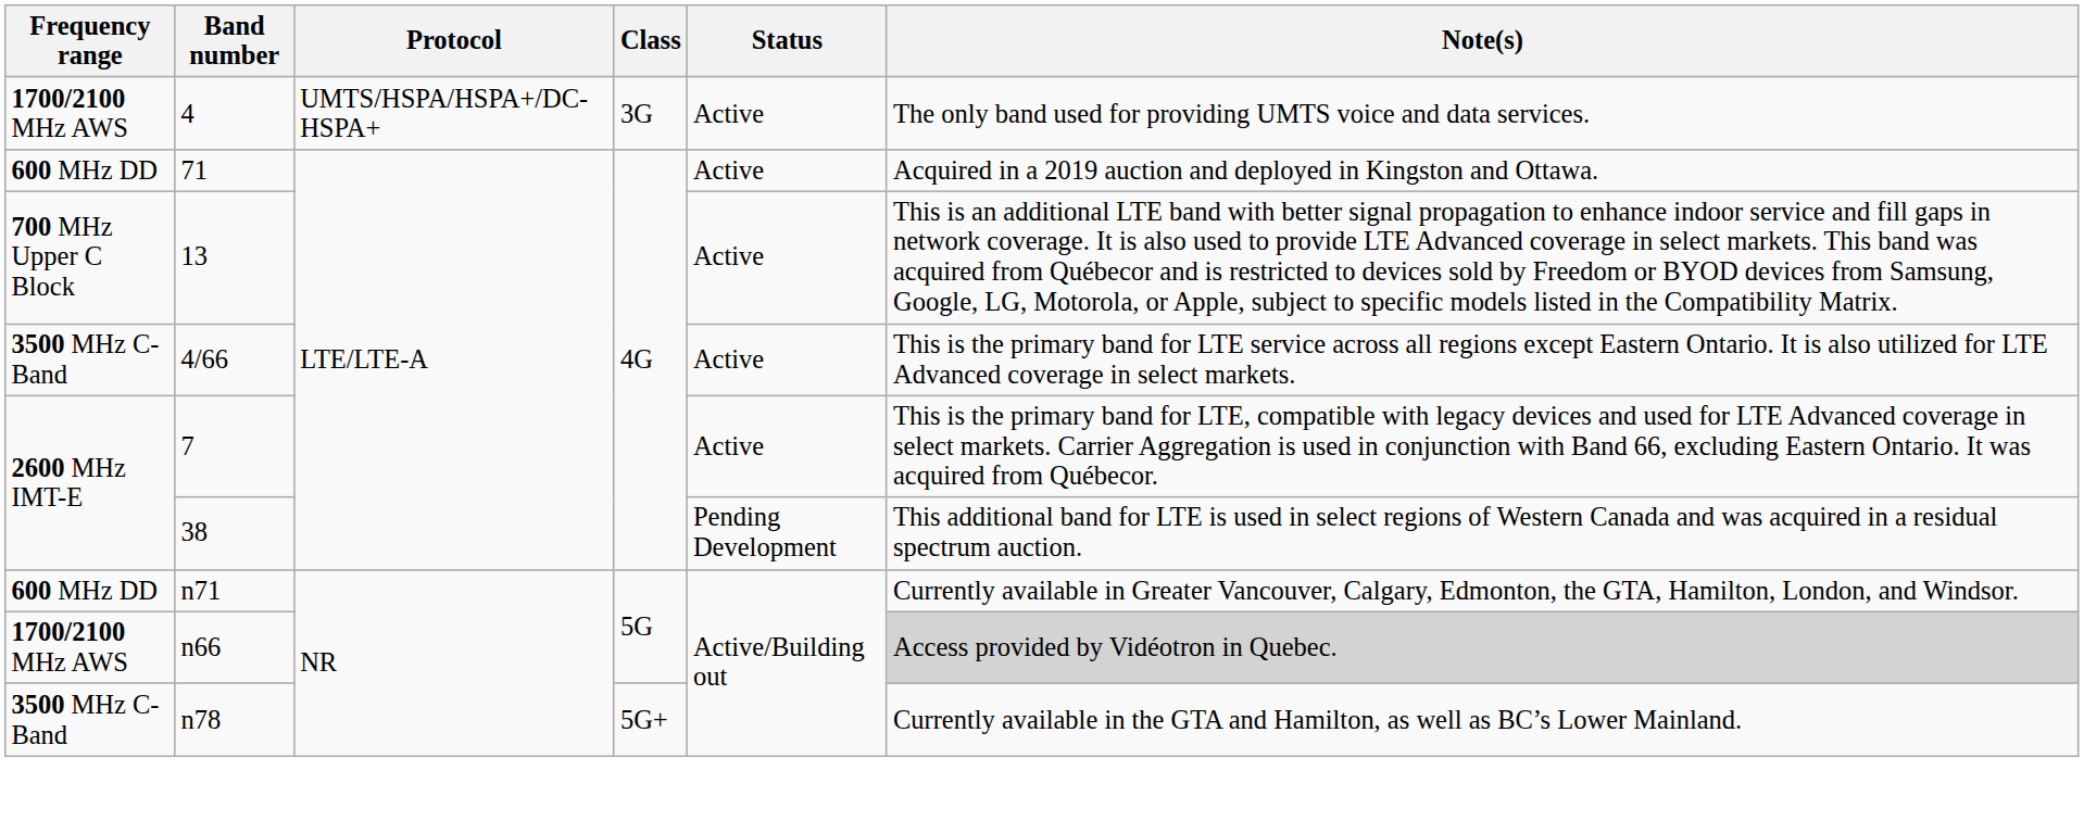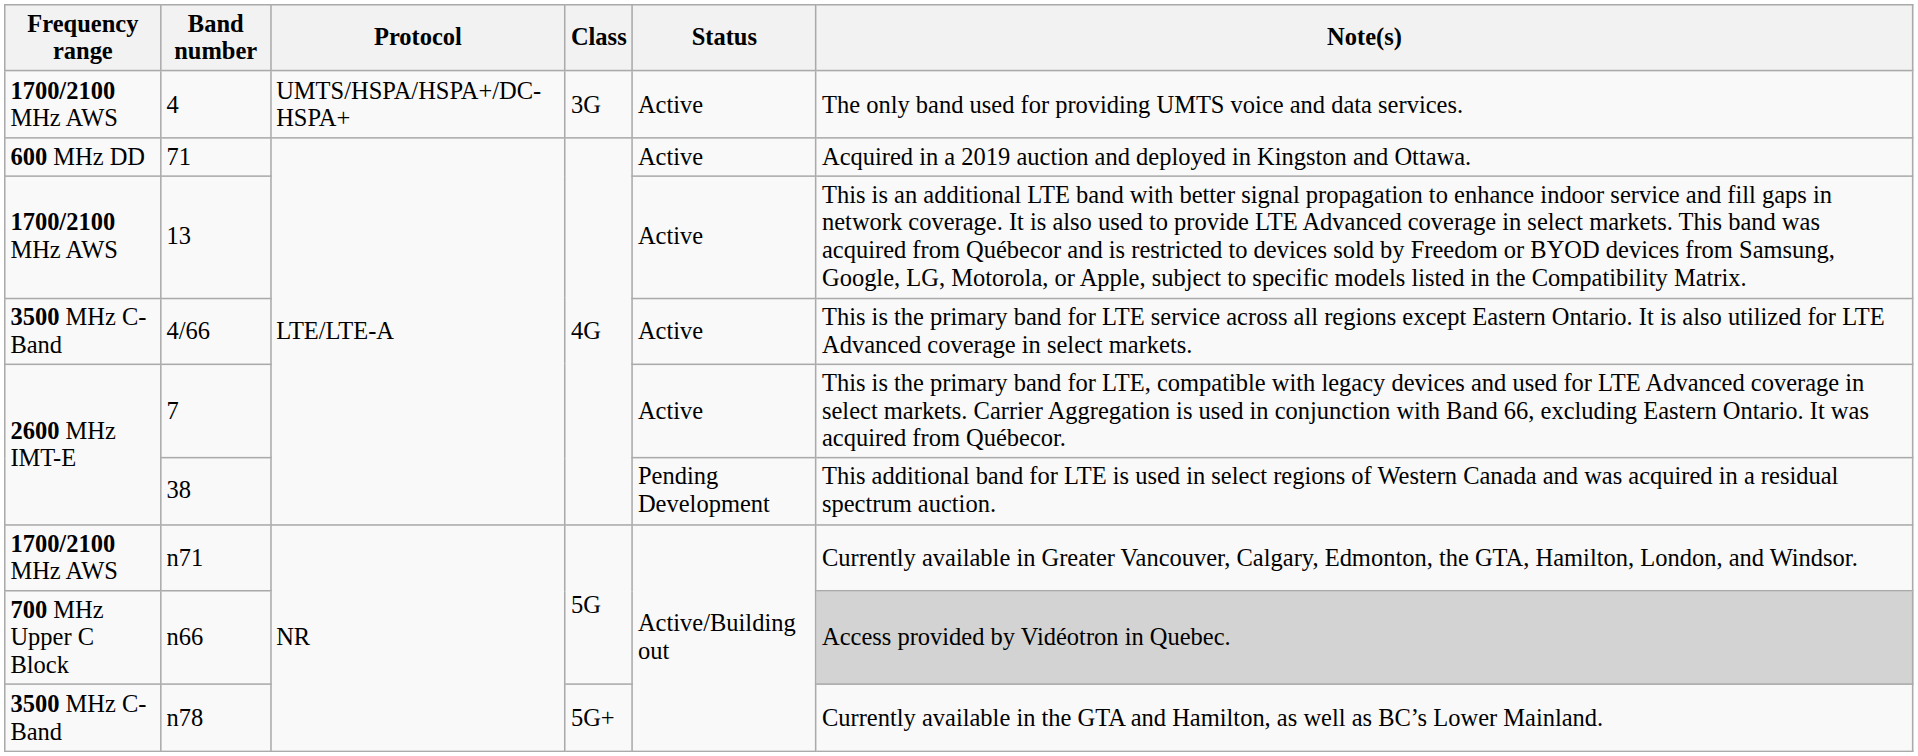13 | Frequency range: 700 MHz Upper C Block -> 1700/2100 MHz AWS
n71 | Frequency range: 600 MHz DD -> 1700/2100 MHz AWS
n66 | Frequency range: 1700/2100 MHz AWS -> 700 MHz Upper C Block
